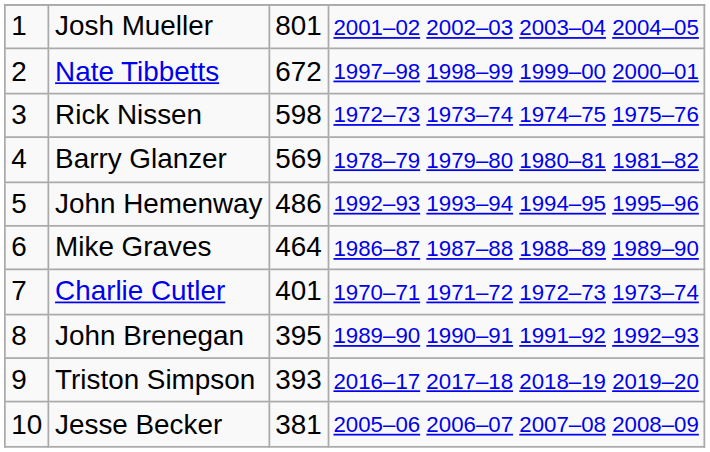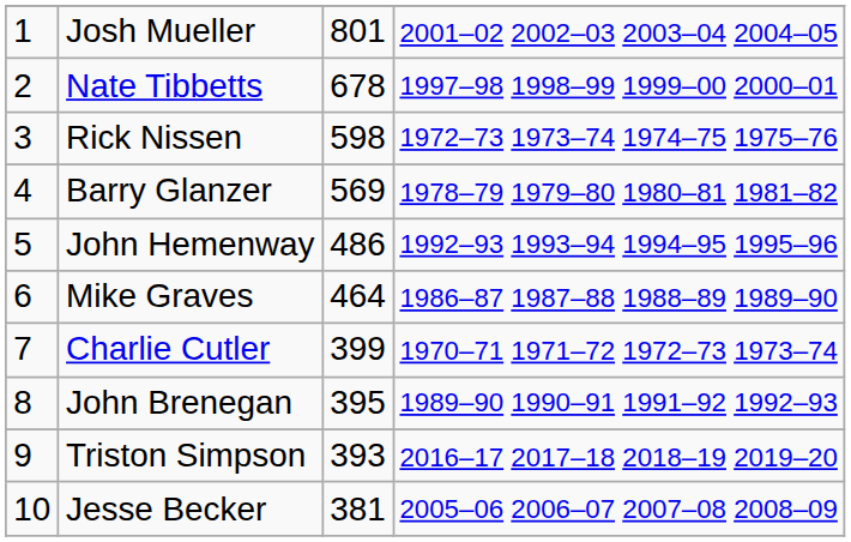Nate Tibbetts | column 3: 672 -> 678
Charlie Cutler | column 3: 401 -> 399
